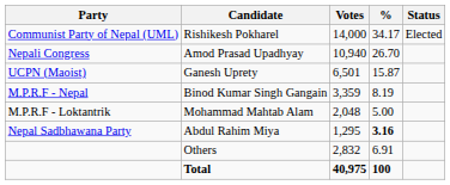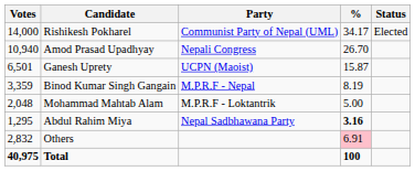columns swapped: Party <-> Votes
Others | %: no background -> pink background
